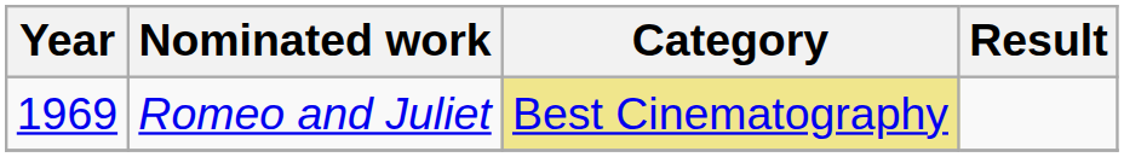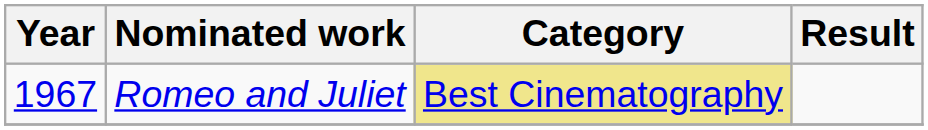Romeo and Juliet | Year: 1969 -> 1967
